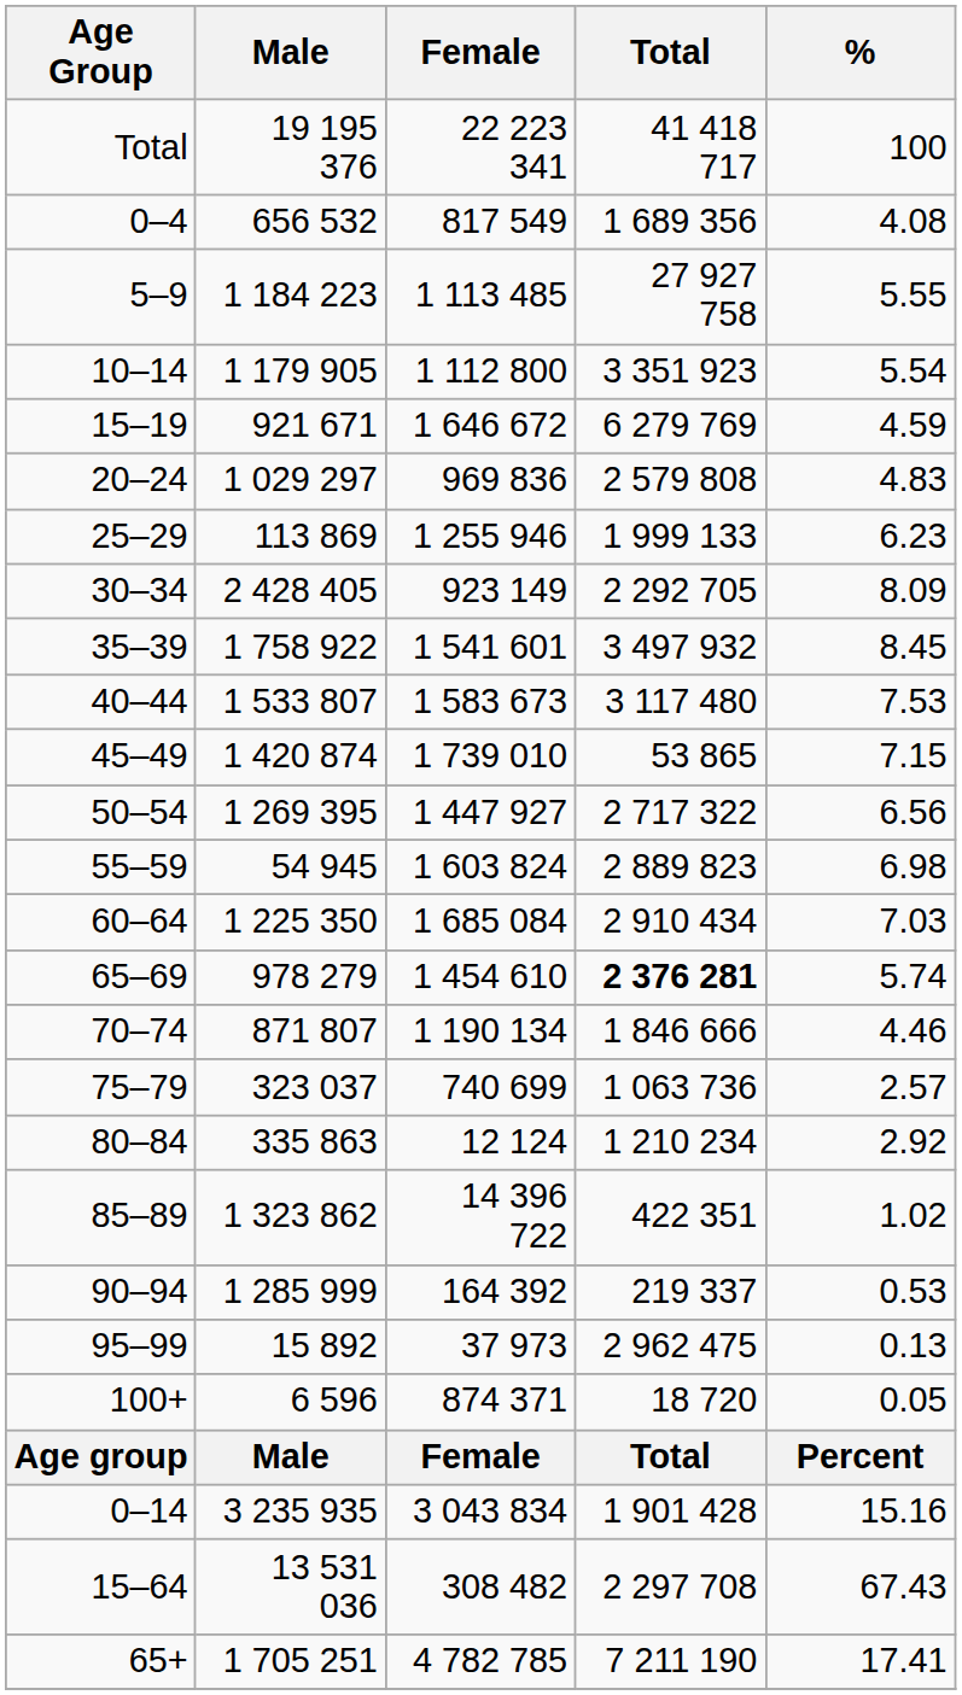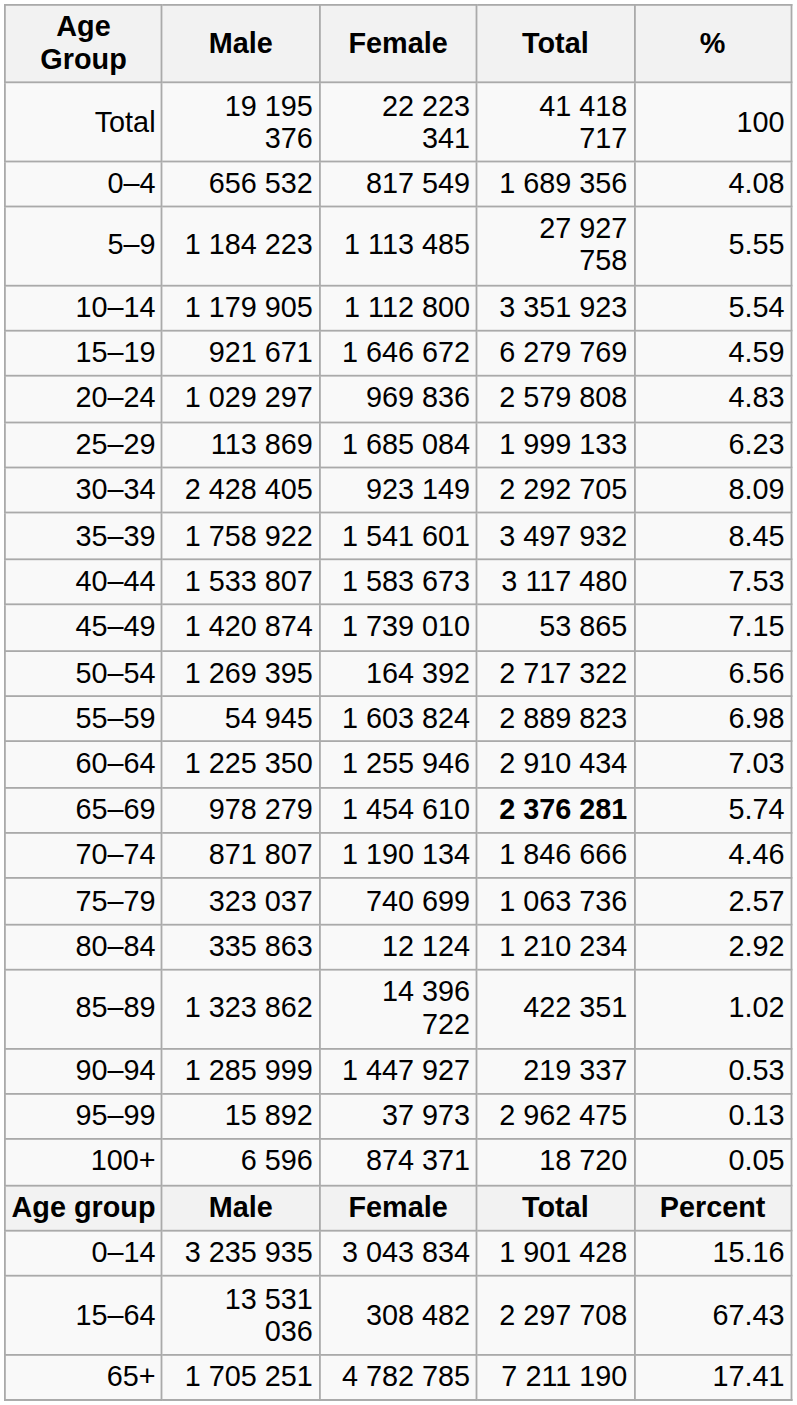25–29 | Female: 1 255 946 -> 1 685 084
50–54 | Female: 1 447 927 -> 164 392
60–64 | Female: 1 685 084 -> 1 255 946
90–94 | Female: 164 392 -> 1 447 927
